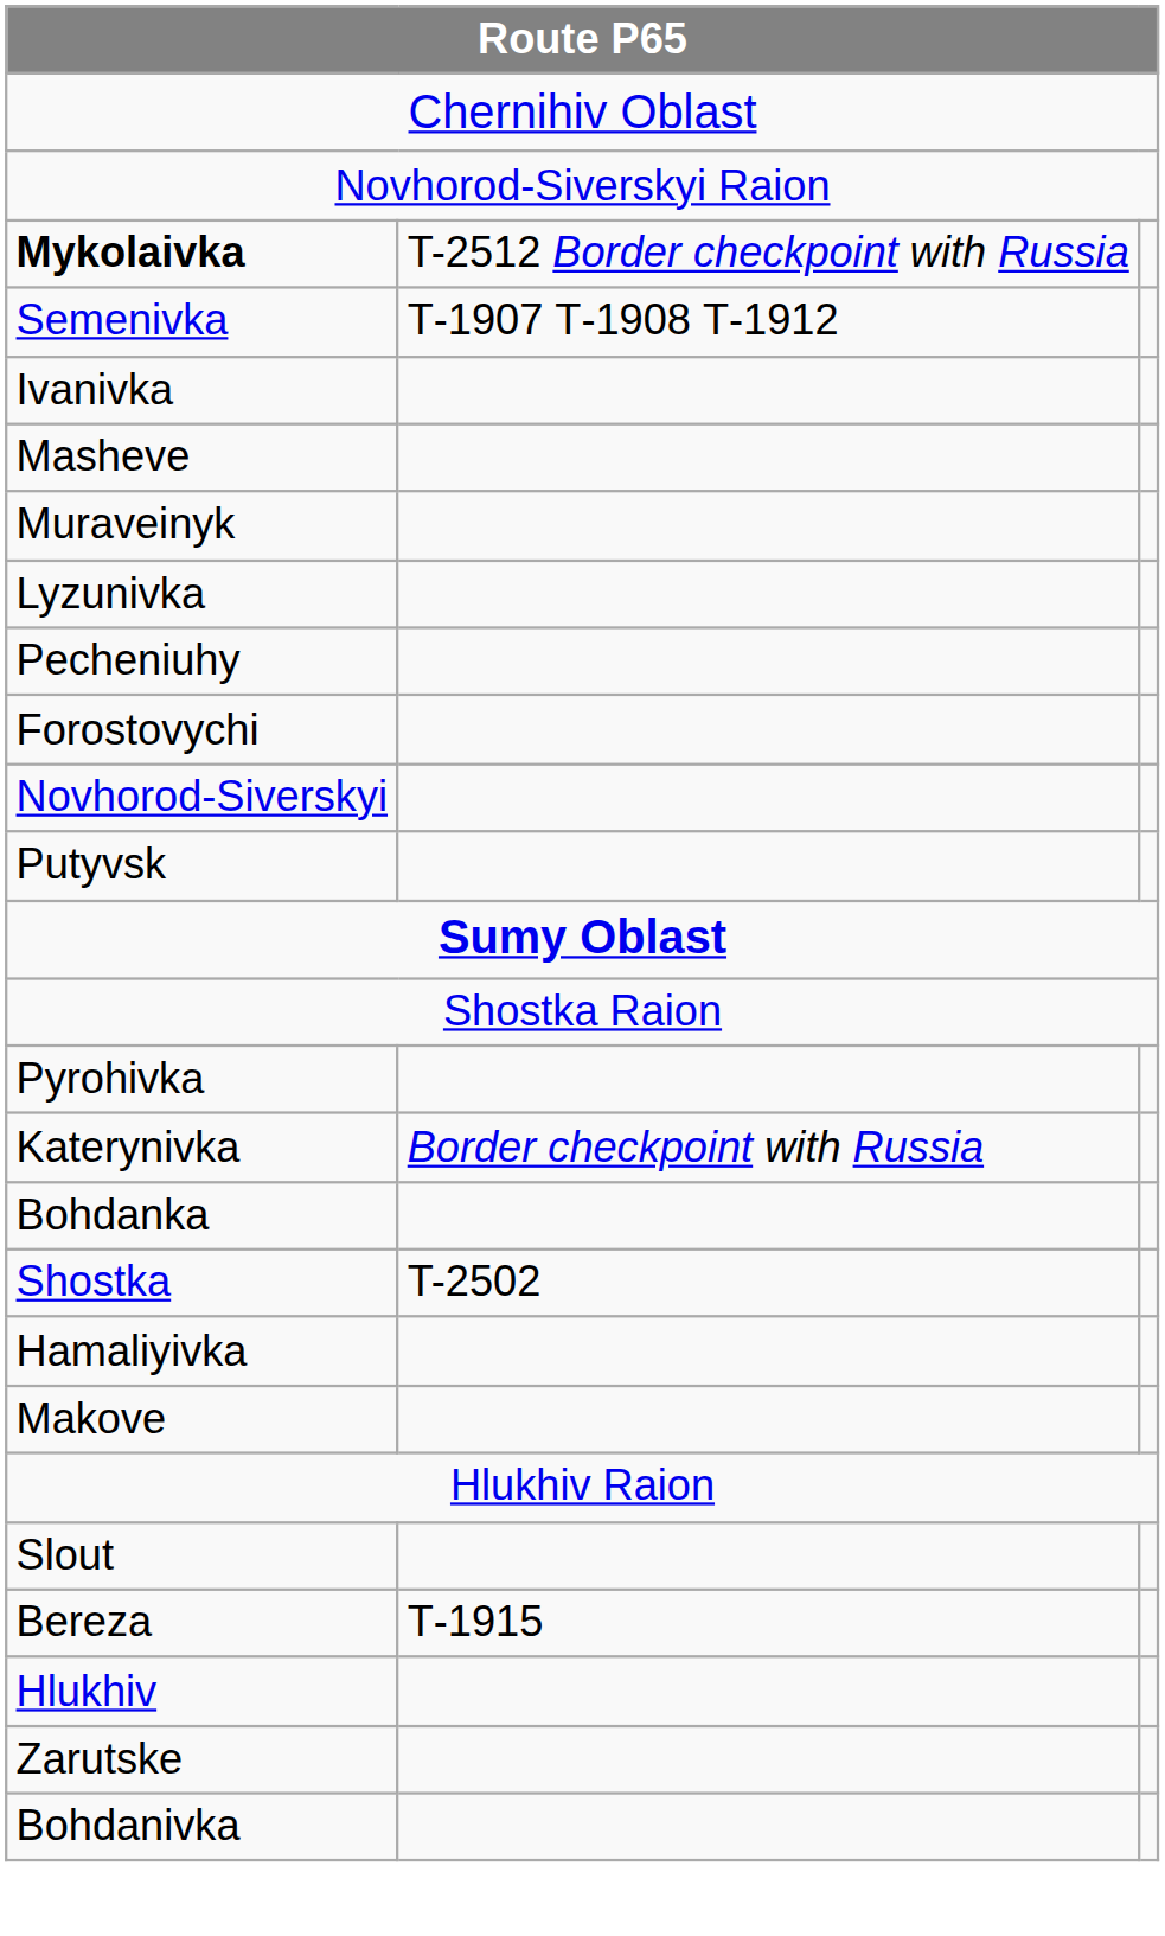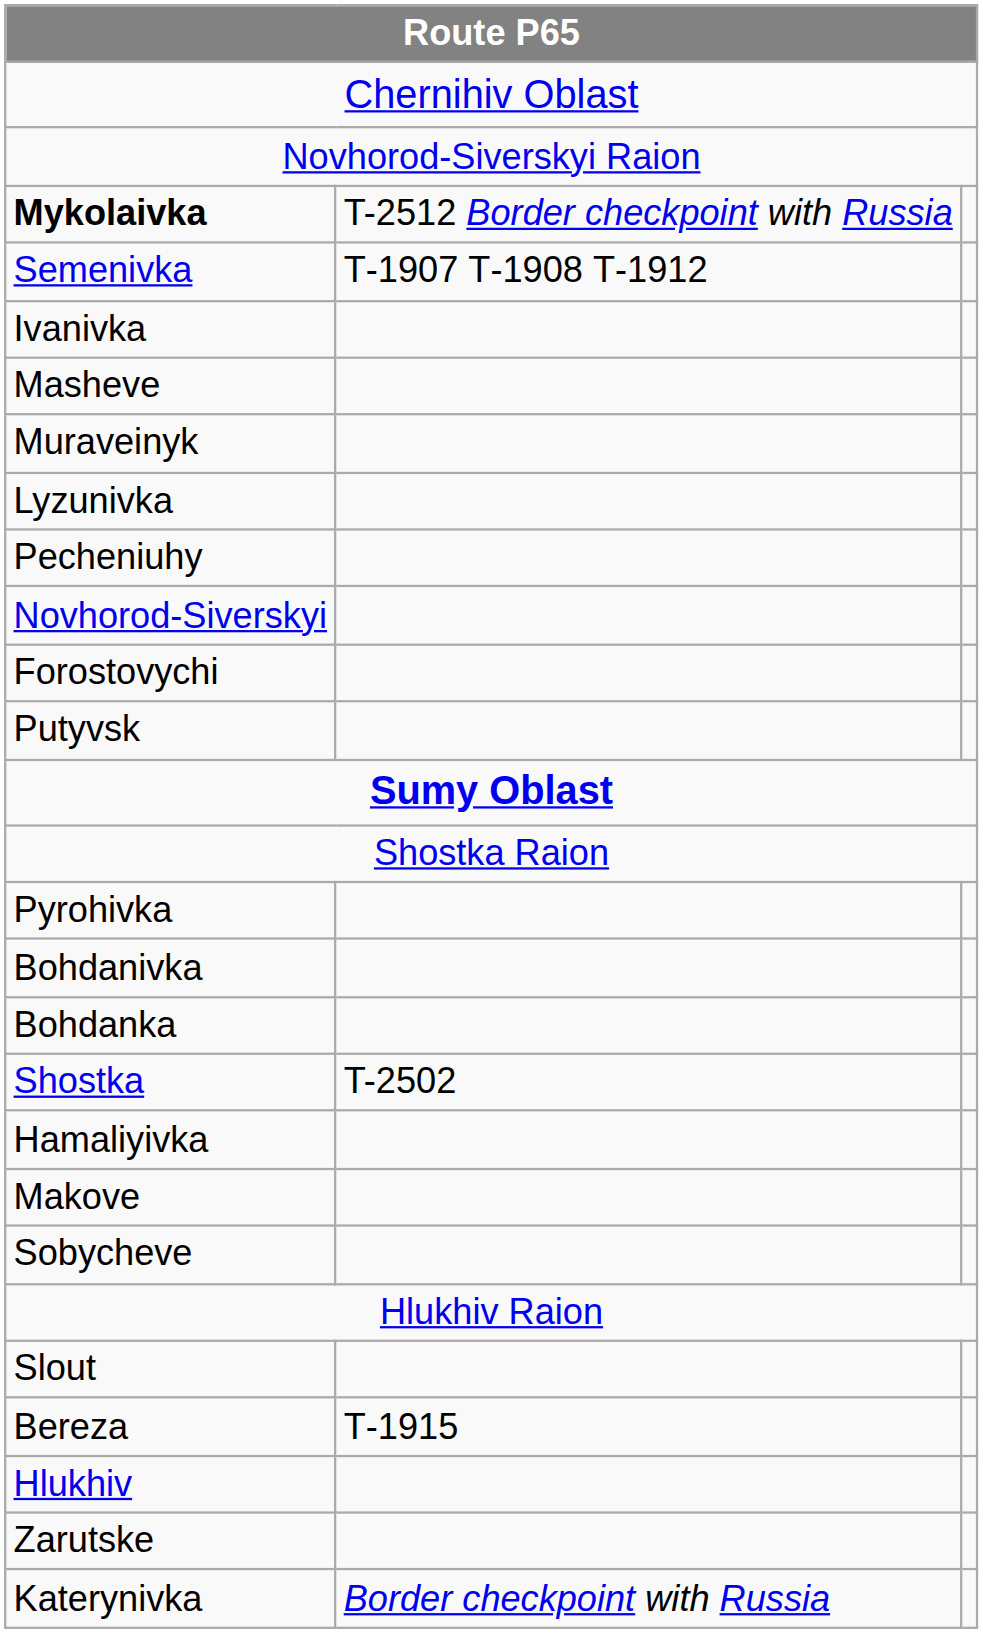rows swapped: Forostovychi <-> Novhorod-Siverskyi
rows swapped: Bohdanivka <-> Katerynivka
+ row: Sobycheve
